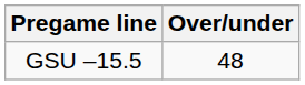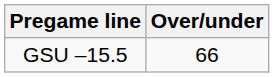GSU –15.5 | Over/under: 48 -> 66
